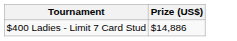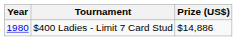+ column: Year | 1980
